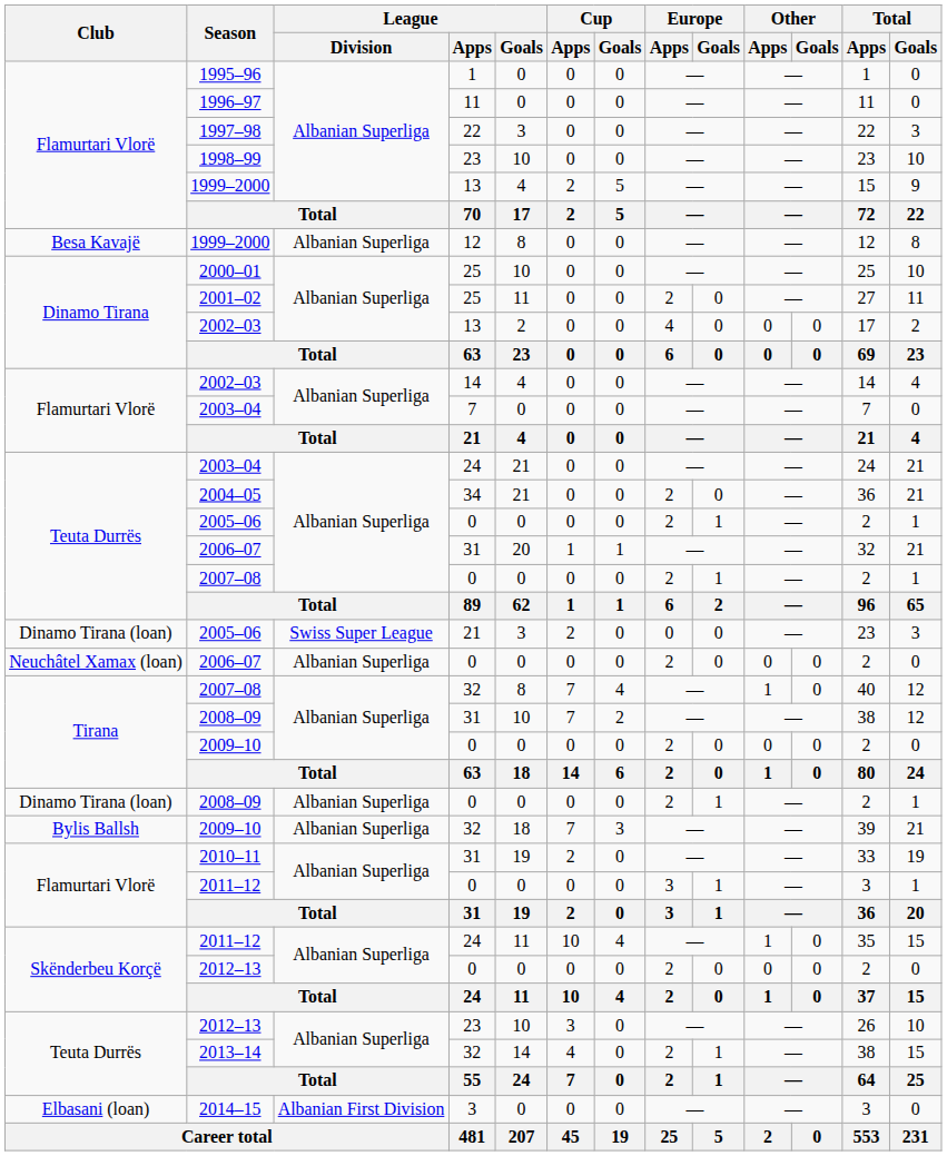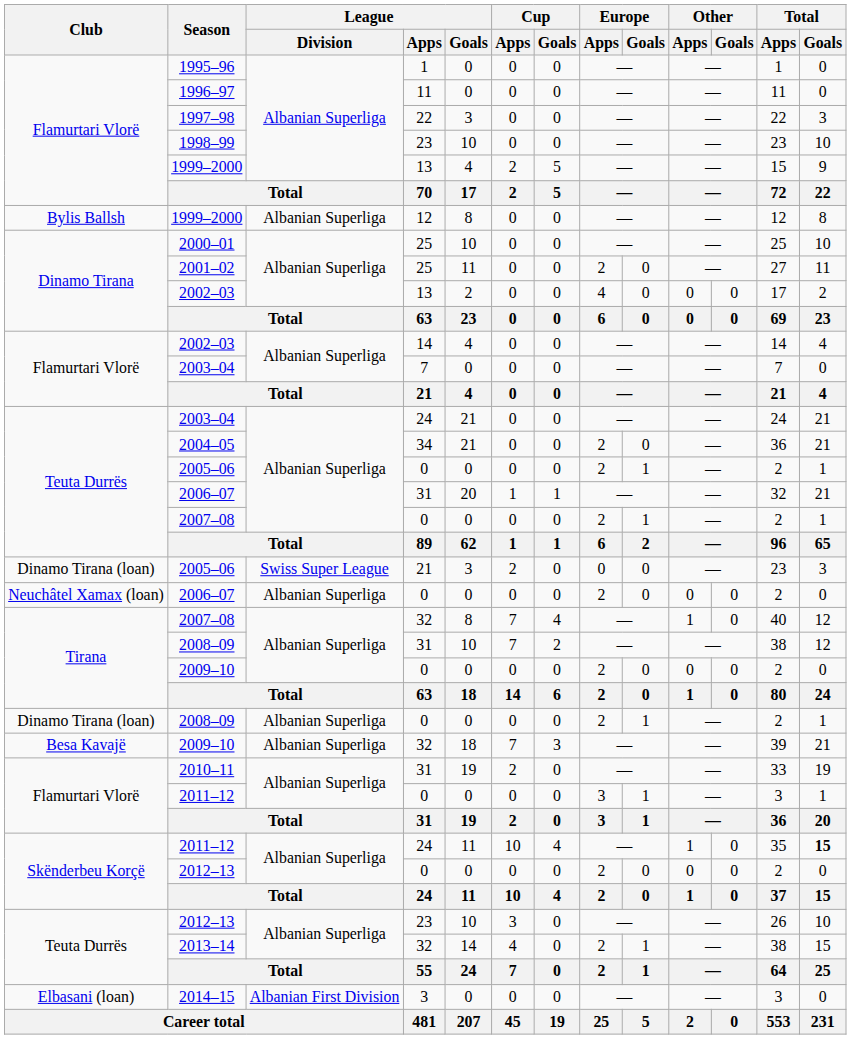1999–2000 / 12 | Club: Besa Kavajë -> Bylis Ballsh
2009–10 / 32 | Club: Bylis Ballsh -> Besa Kavajë
2011–12 / 24 | Total / Goals: normal -> bold
